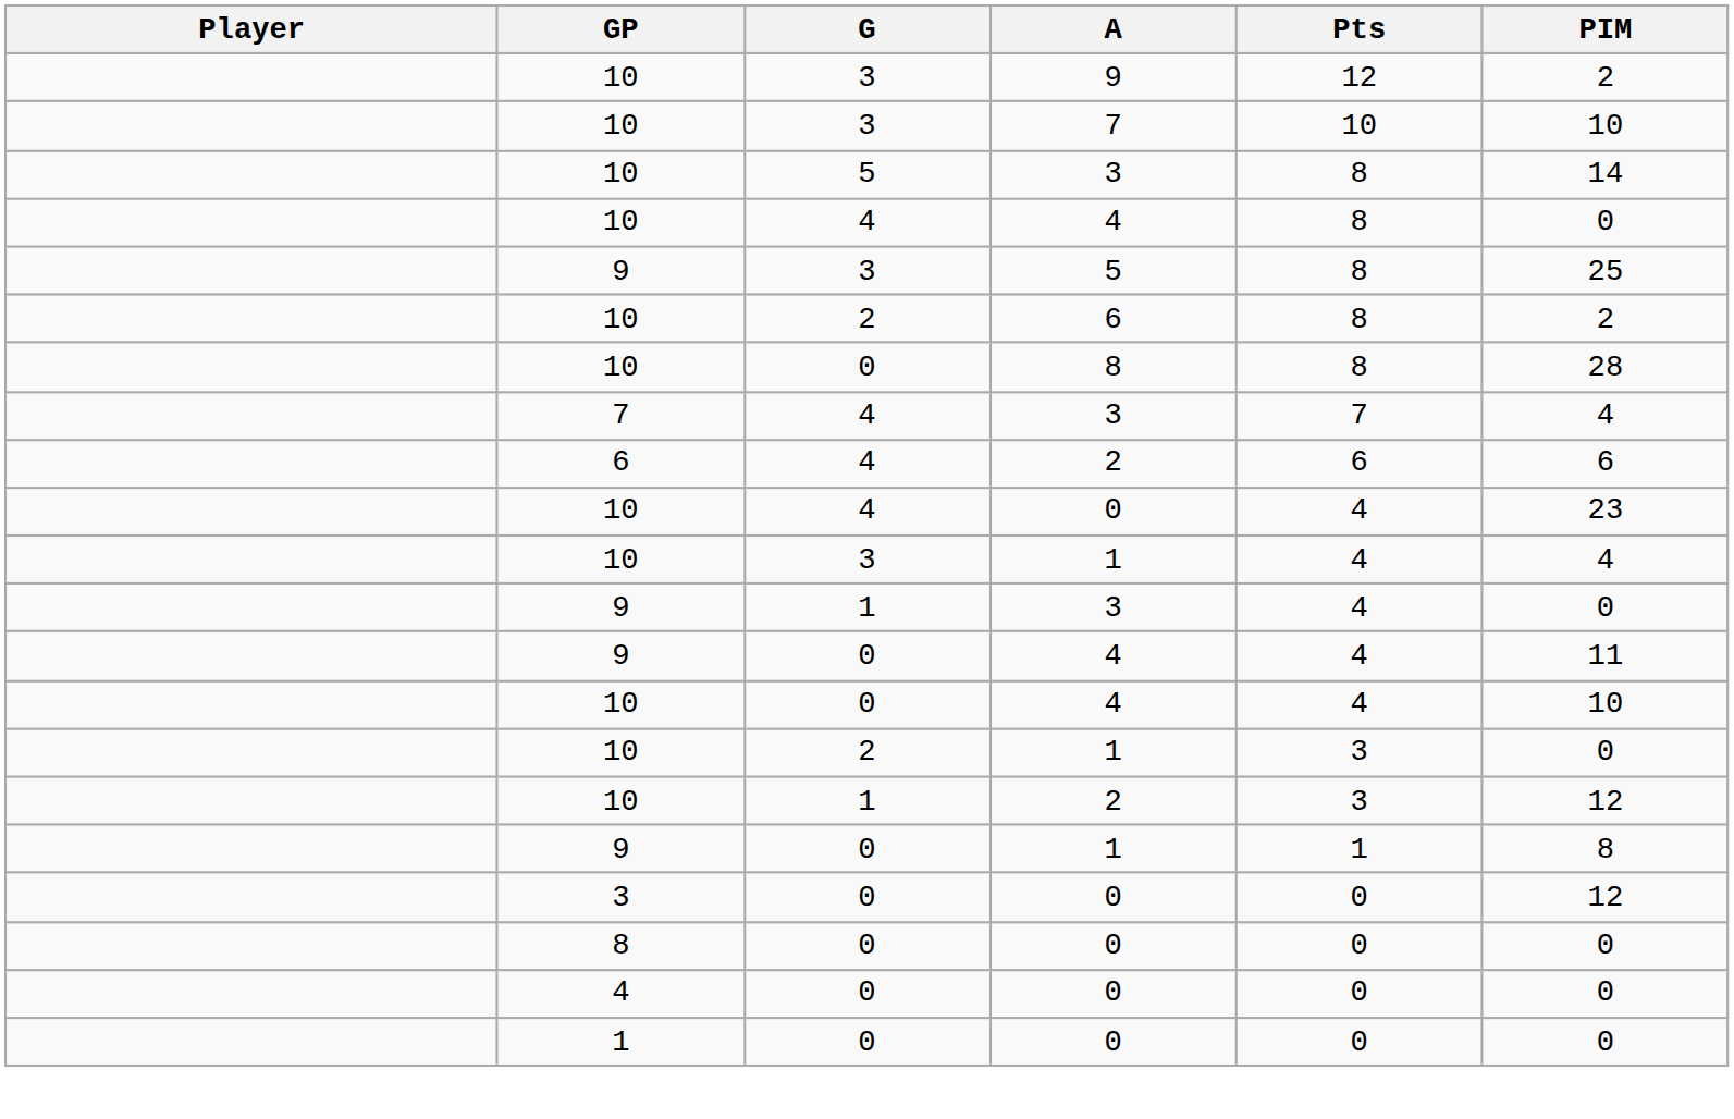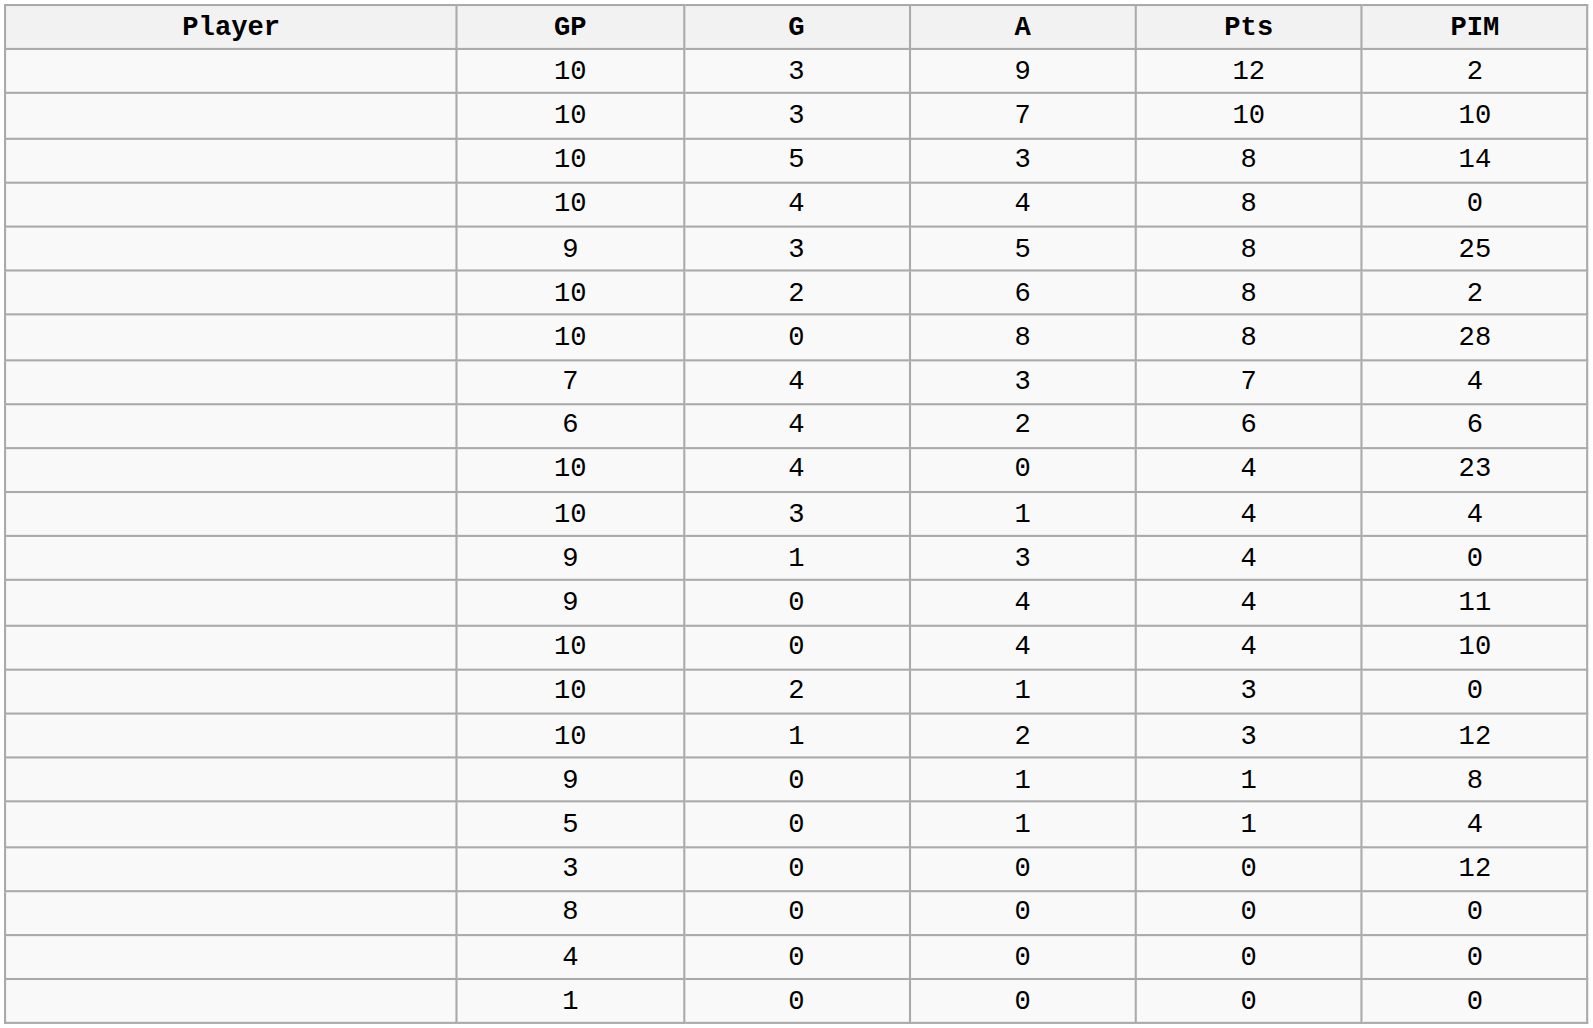+ row: 5 | 0 | 1 | 1 | 4
